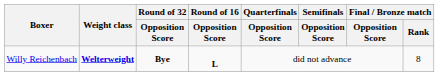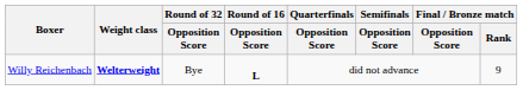Willy Reichenbach | Round of 32 / Opposition Score: bold -> normal
Willy Reichenbach | Final / Bronze match / Rank: 8 -> 9
